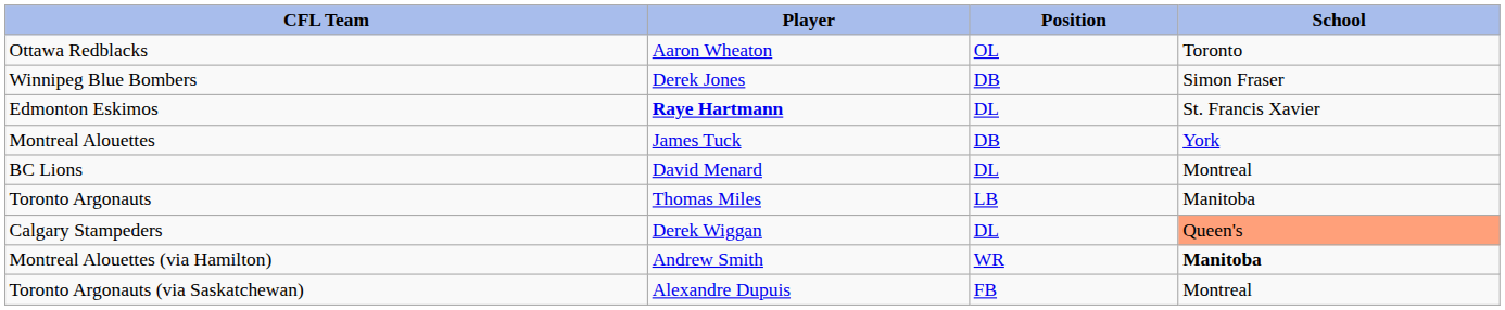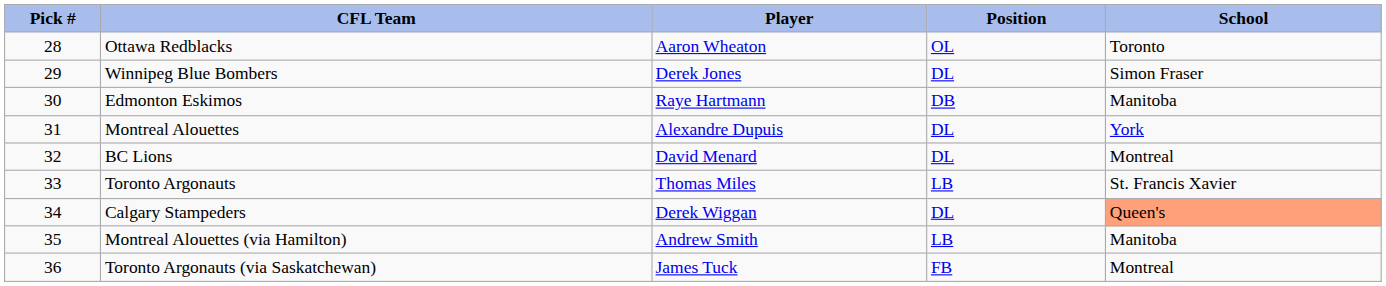+ column: Pick # | 28 | 29 | 30 | 31 | 32 | 33 | 34 | 35 | 36
Winnipeg Blue Bombers | Position: DB -> DL
Edmonton Eskimos | Player: bold -> normal
Edmonton Eskimos | Position: DL -> DB
Edmonton Eskimos | School: St. Francis Xavier -> Manitoba
Montreal Alouettes | Player: James Tuck -> Alexandre Dupuis
Montreal Alouettes | Position: DB -> DL
Toronto Argonauts | School: Manitoba -> St. Francis Xavier
Montreal Alouettes (via Hamilton) | Position: WR -> LB
Montreal Alouettes (via Hamilton) | School: bold -> normal
Toronto Argonauts (via Saskatchewan) | Player: Alexandre Dupuis -> James Tuck
